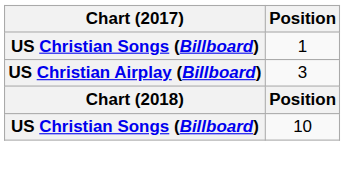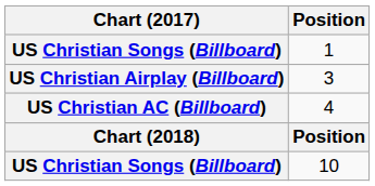+ row: US Christian AC (Billboard) | 4
